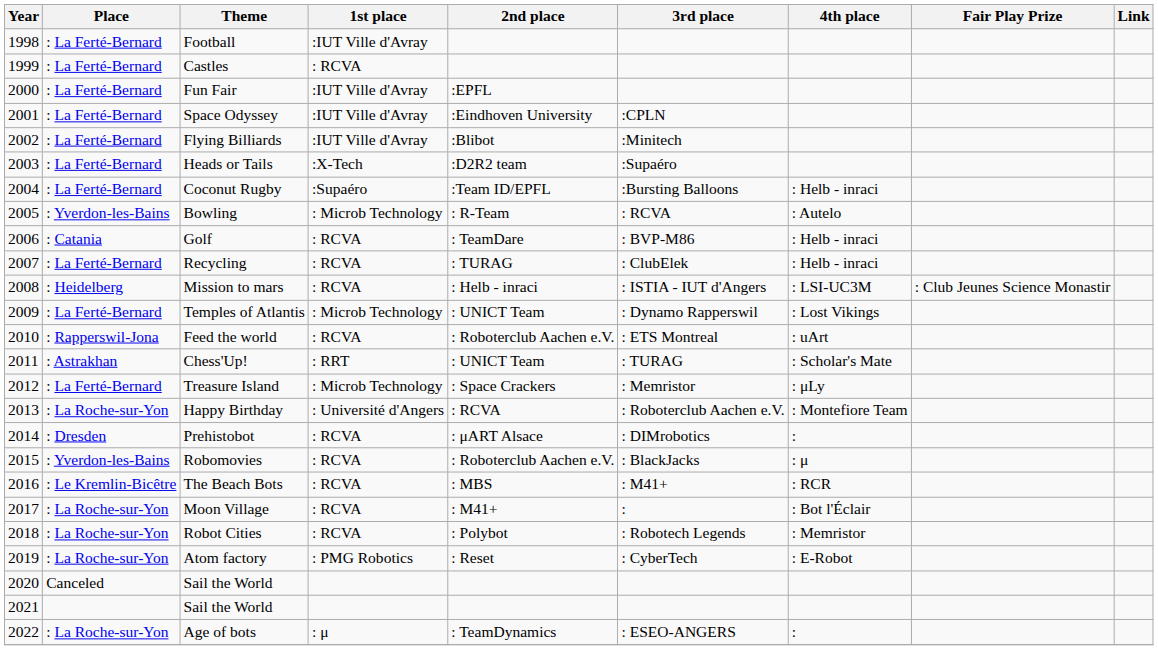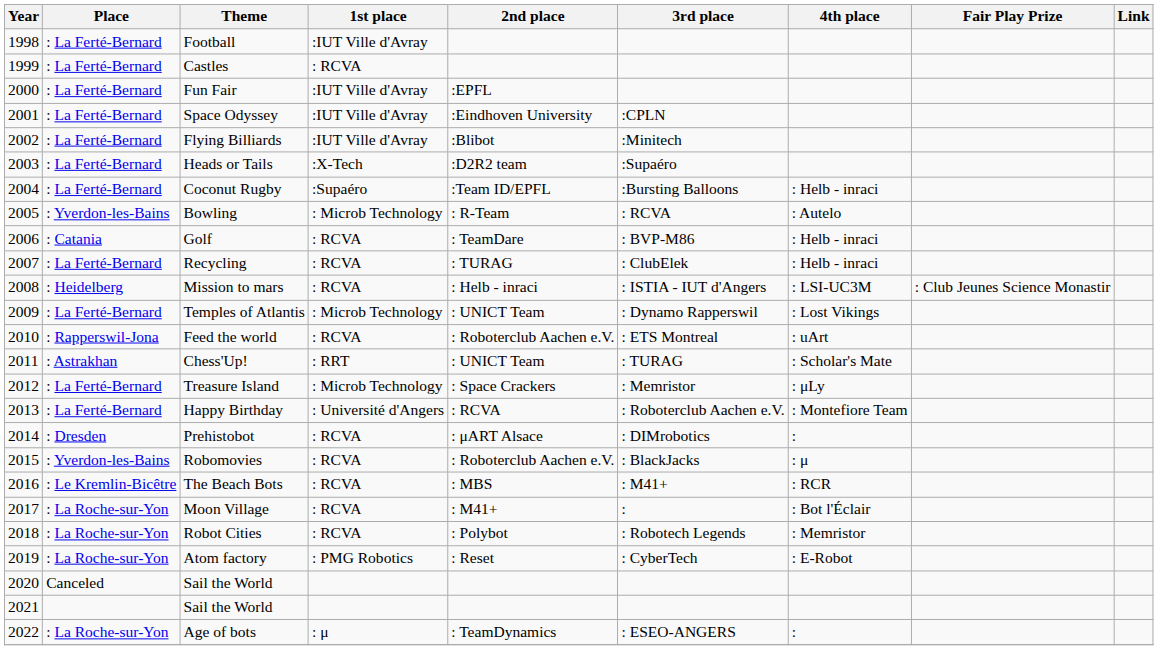Happy Birthday | Place: : La Roche-sur-Yon -> : La Ferté-Bernard
